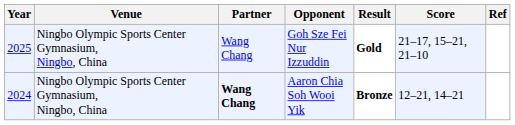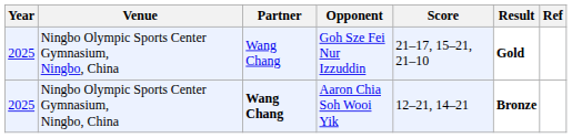columns swapped: Score <-> Result
Aaron Chia Soh Wooi Yik | Year: 2024 -> 2025
